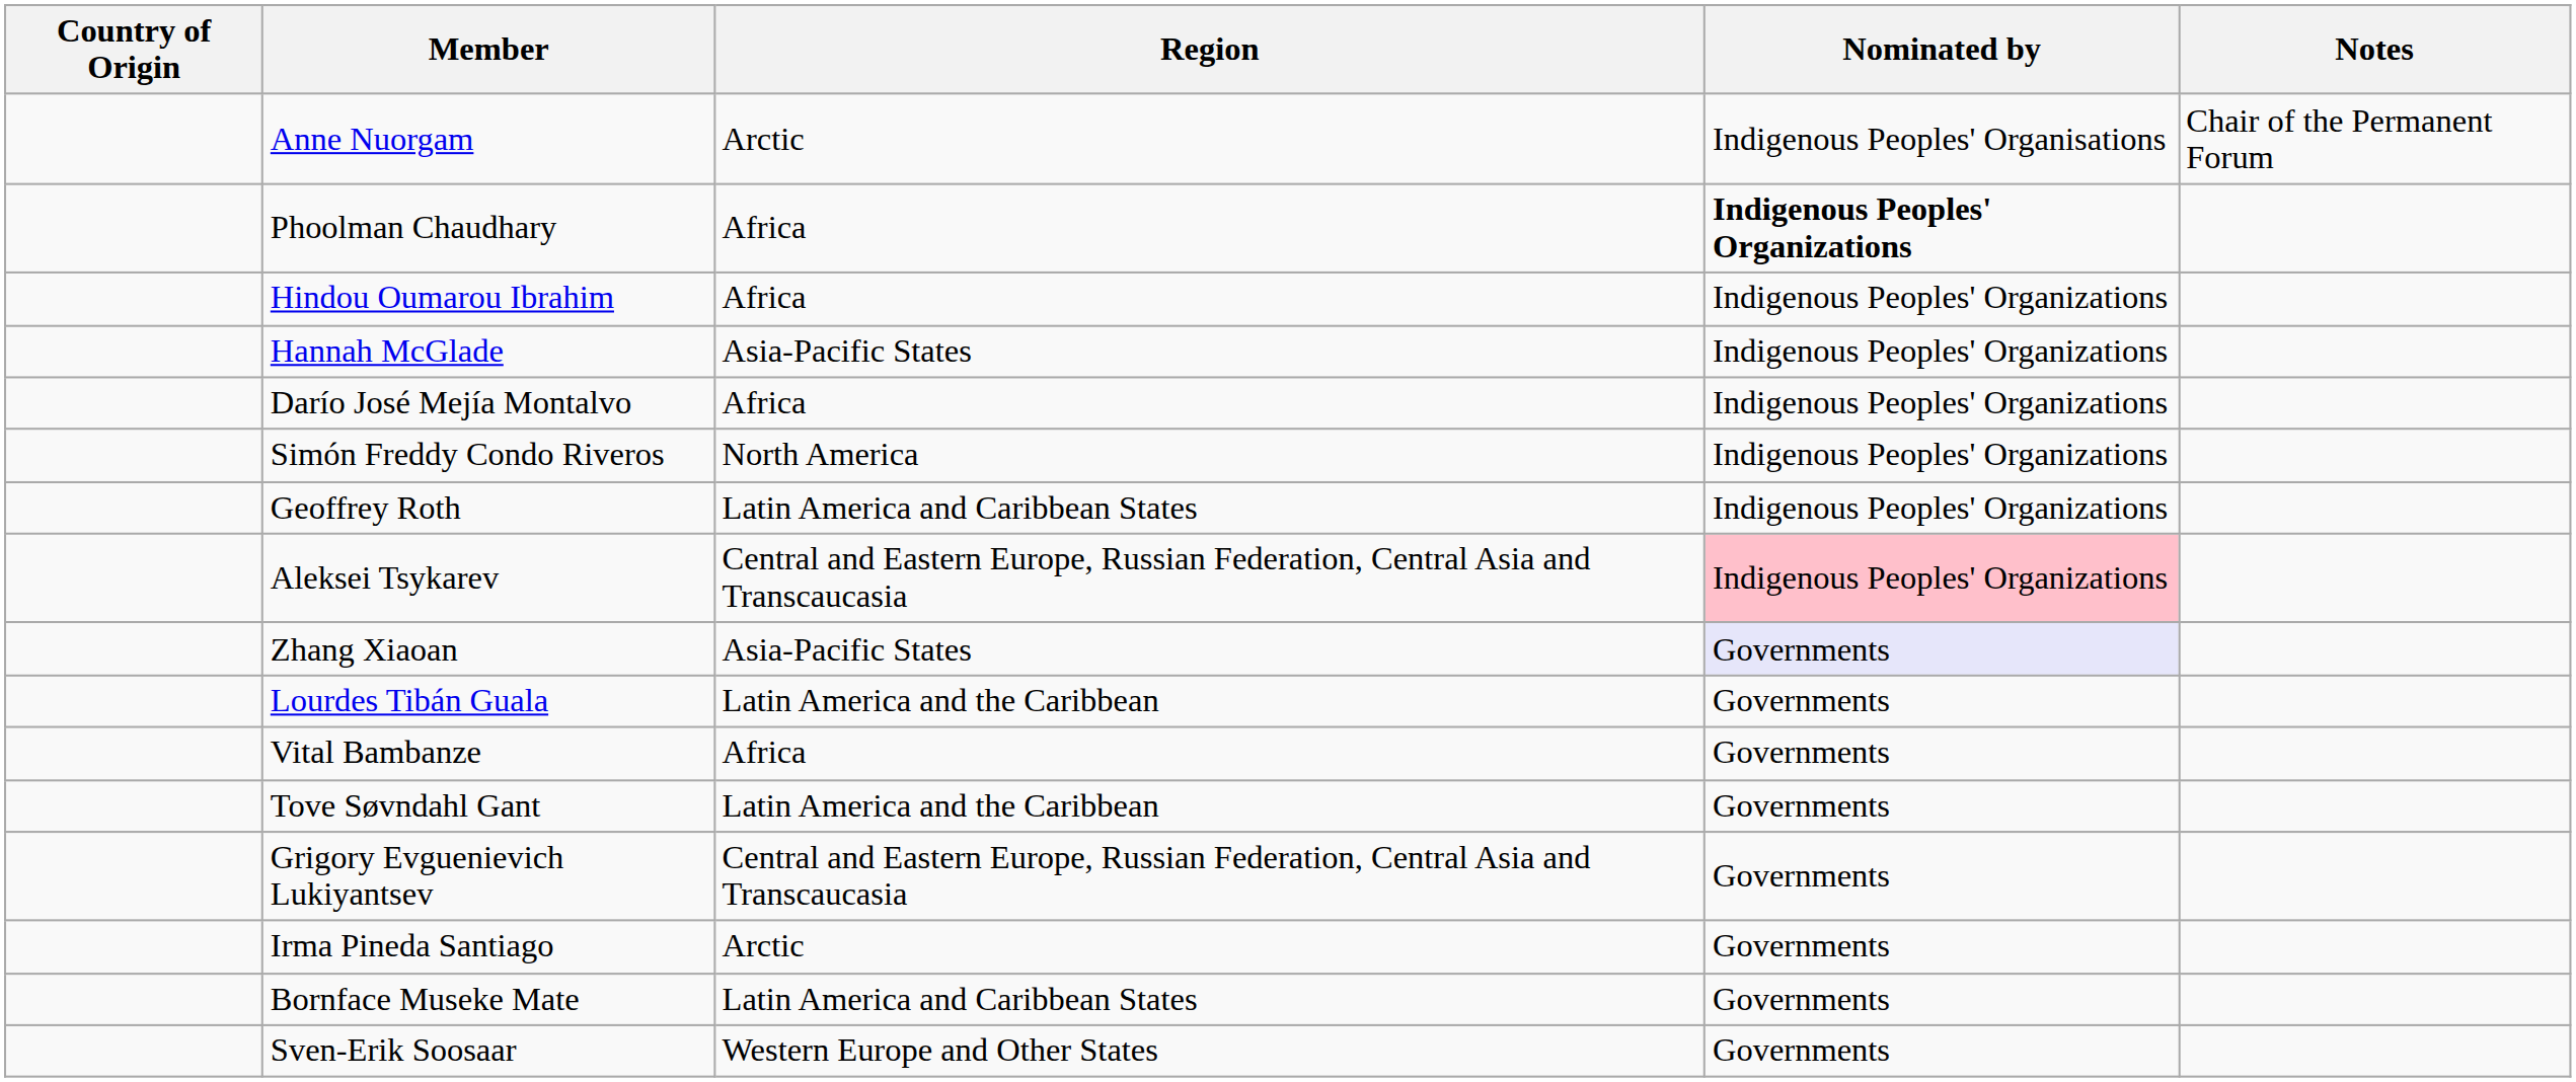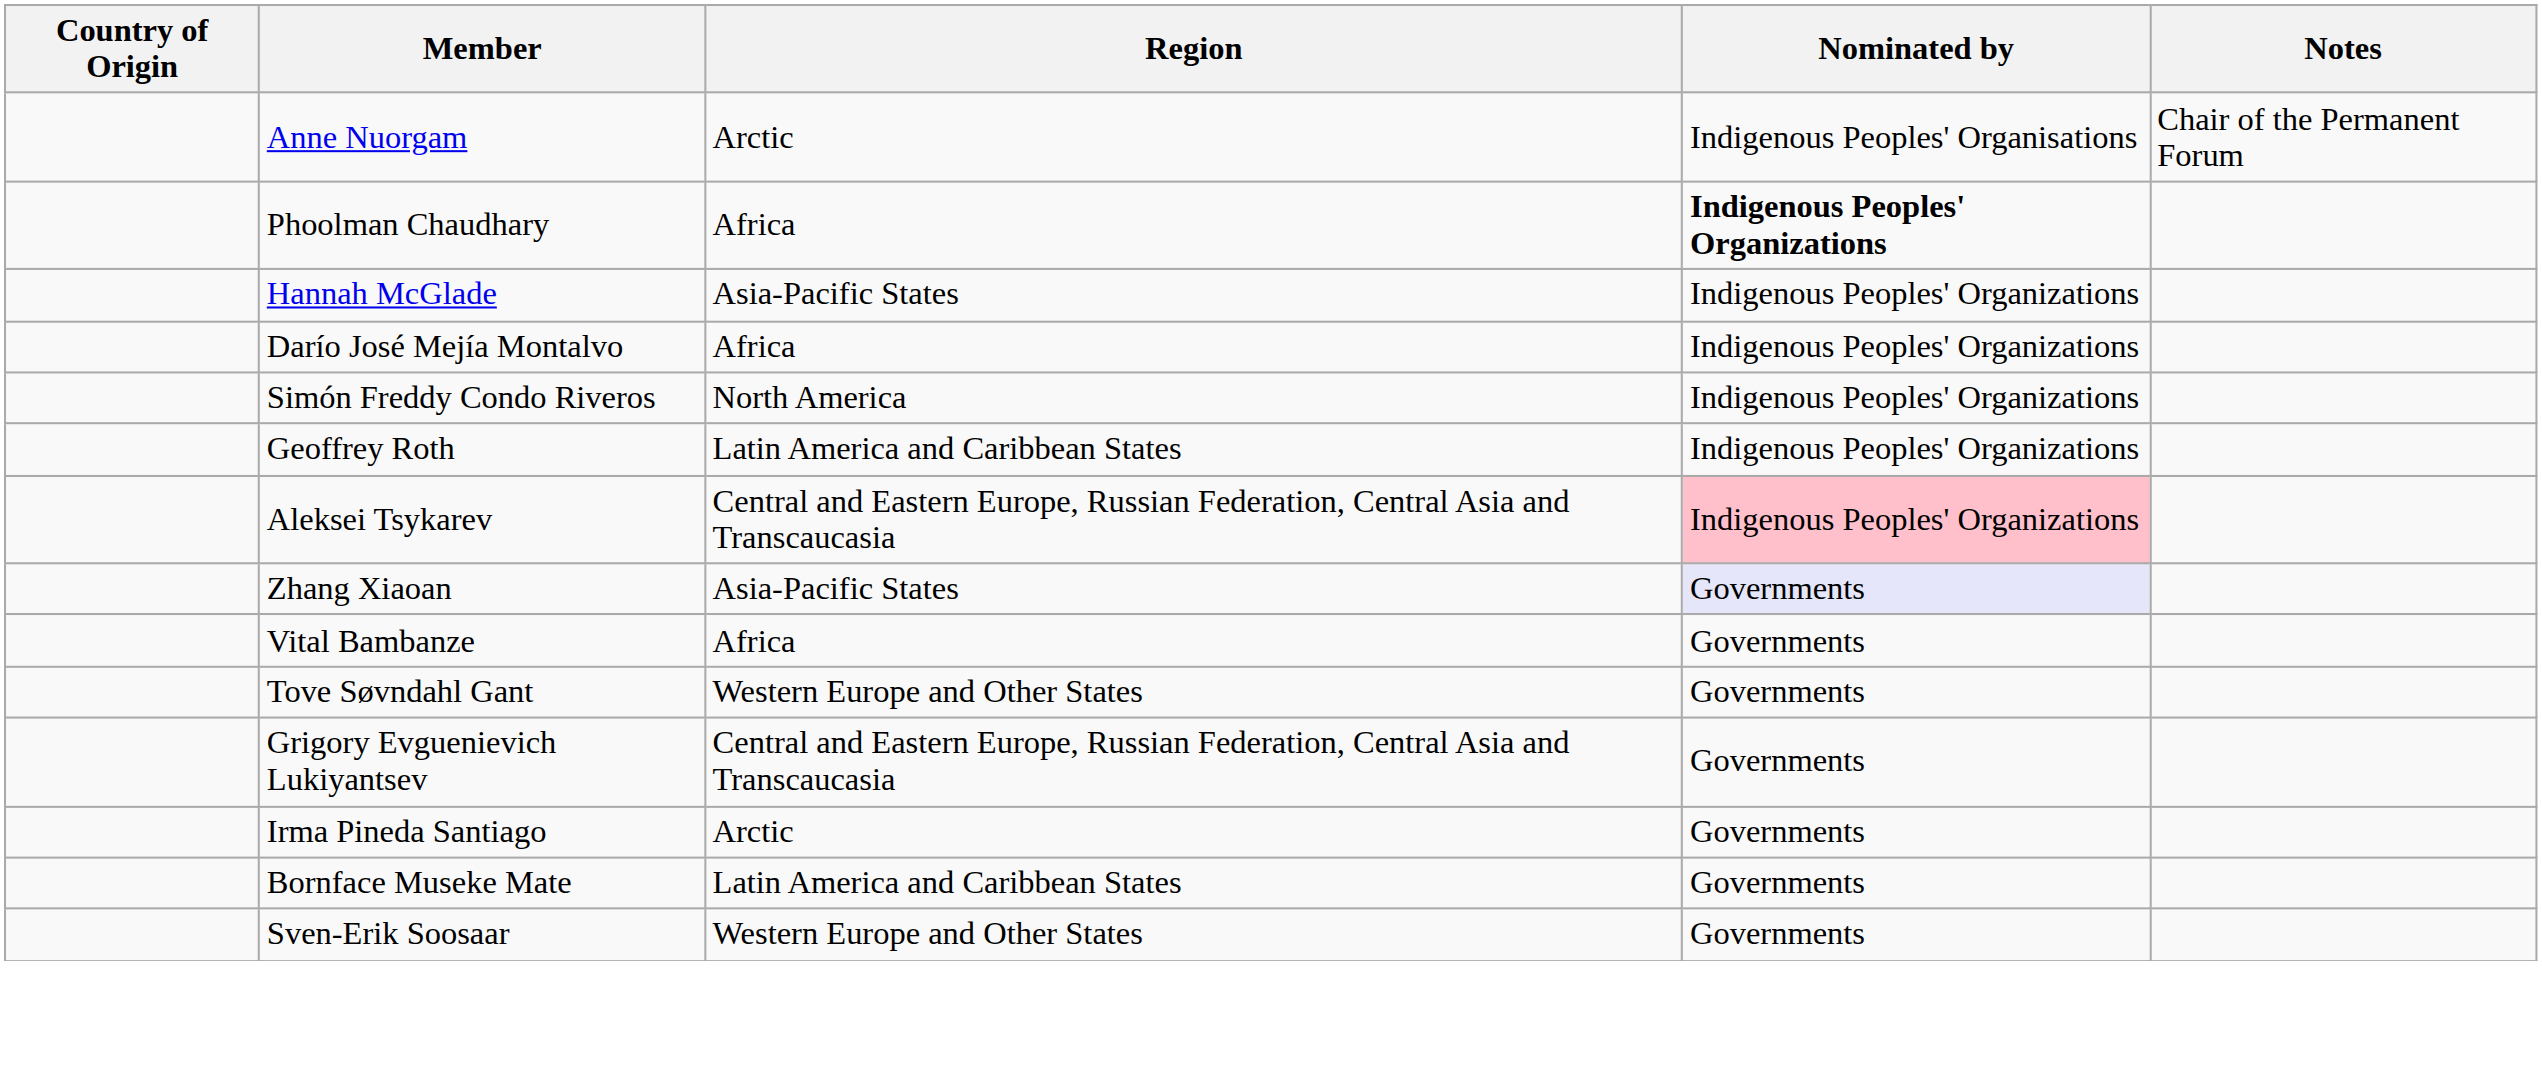- row: Hindou Oumarou Ibrahim | Africa | Indigenous Peoples' Organizations
- row: Lourdes Tibán Guala | Latin America and the Caribbean | Governments
Tove Søvndahl Gant | Region: Latin America and the Caribbean -> Western Europe and Other States
